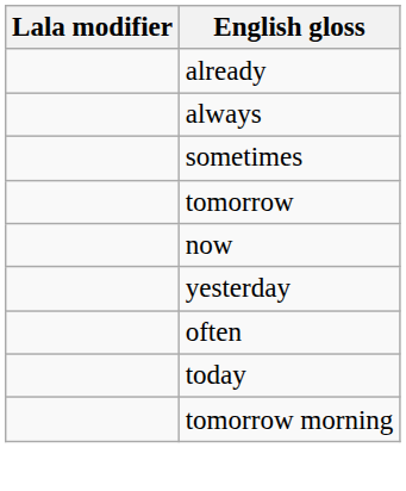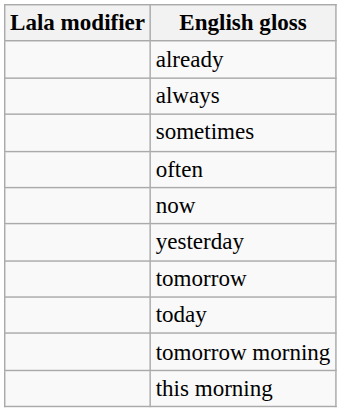rows swapped: often <-> tomorrow
+ row: this morning
